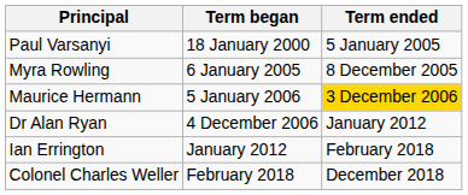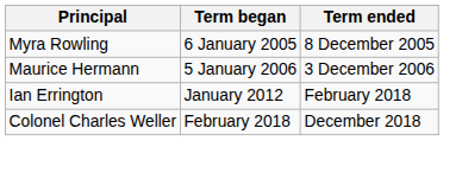- row: Paul Varsanyi | 18 January 2000 | 5 January 2005
Maurice Hermann | Term ended: gold background -> no background
- row: Dr Alan Ryan | 4 December 2006 | January 2012
